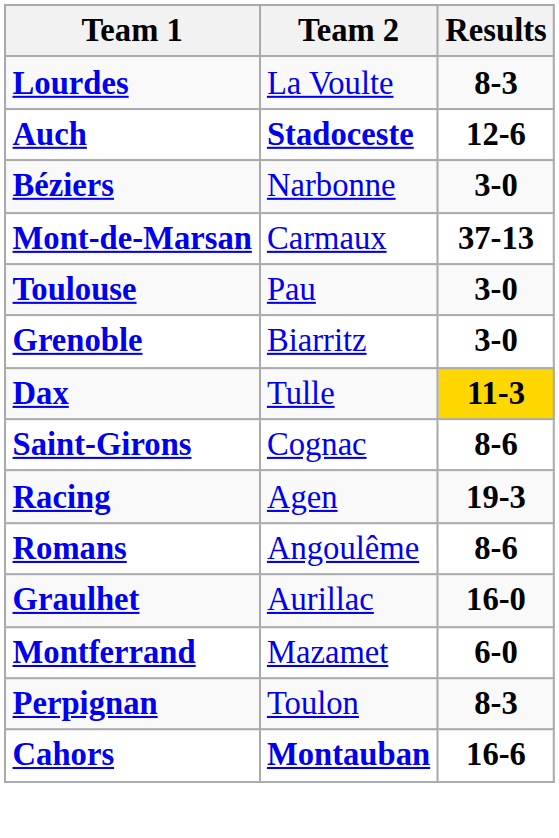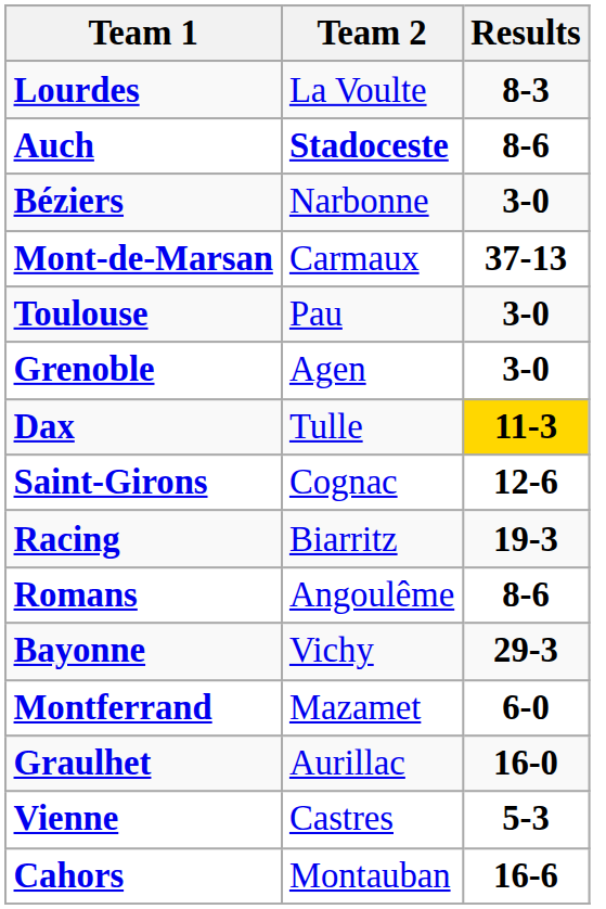Auch | Results: 12-6 -> 8-6
Grenoble | Team 2: Biarritz -> Agen
Saint-Girons | Results: 8-6 -> 12-6
Racing | Team 2: Agen -> Biarritz
+ row: Bayonne | Vichy | 29-3
rows swapped: Montferrand <-> Graulhet
+ row: Vienne | Castres | 5-3
- row: Perpignan | Toulon | 8-3
Cahors | Team 2: bold -> normal
